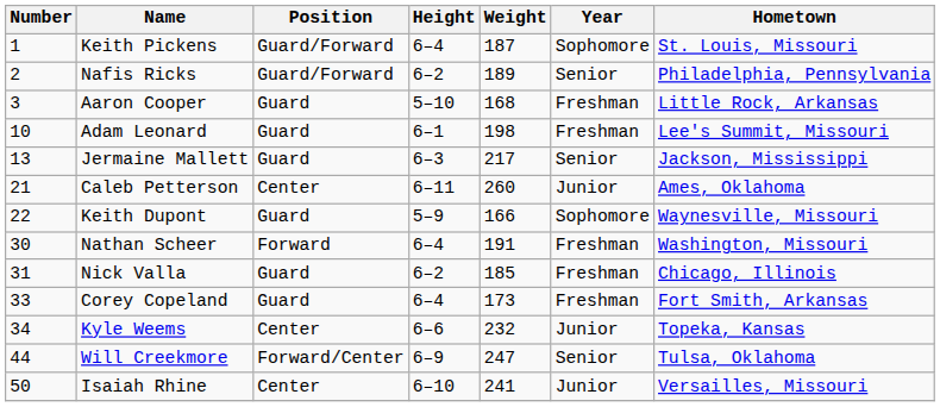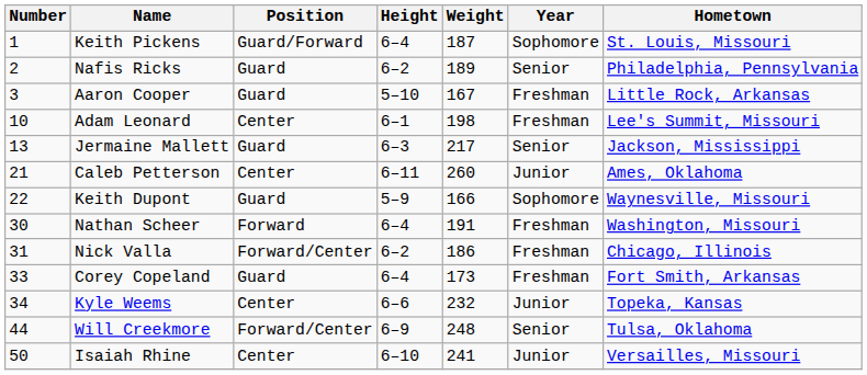Nafis Ricks | Position: Guard/Forward -> Guard
Aaron Cooper | Weight: 168 -> 167
Adam Leonard | Position: Guard -> Center
Nick Valla | Position: Guard -> Forward/Center
Nick Valla | Weight: 185 -> 186
Will Creekmore | Weight: 247 -> 248
